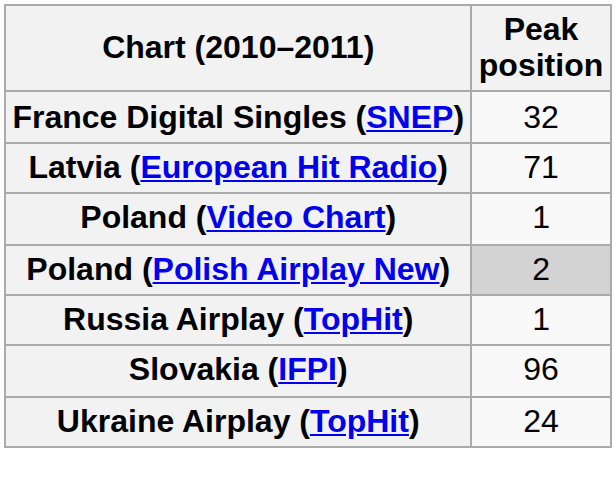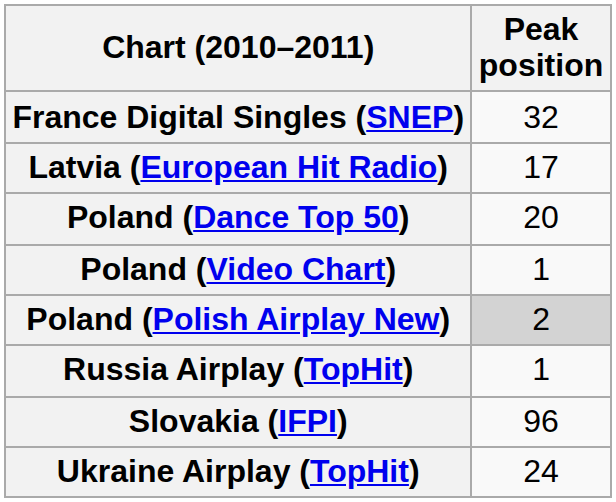Latvia (European Hit Radio) | Peak position: 71 -> 17
+ row: Poland (Dance Top 50) | 20
